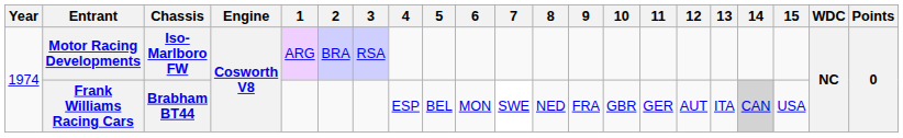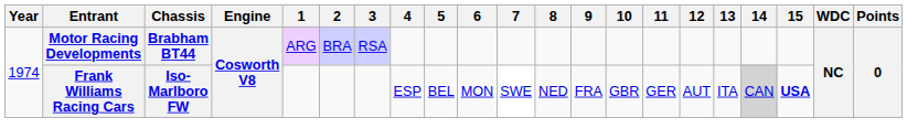Motor Racing Developments | Chassis: Iso-Marlboro FW -> Brabham BT44
Frank Williams Racing Cars | Chassis: Brabham BT44 -> Iso-Marlboro FW
Frank Williams Racing Cars | 15: normal -> bold
